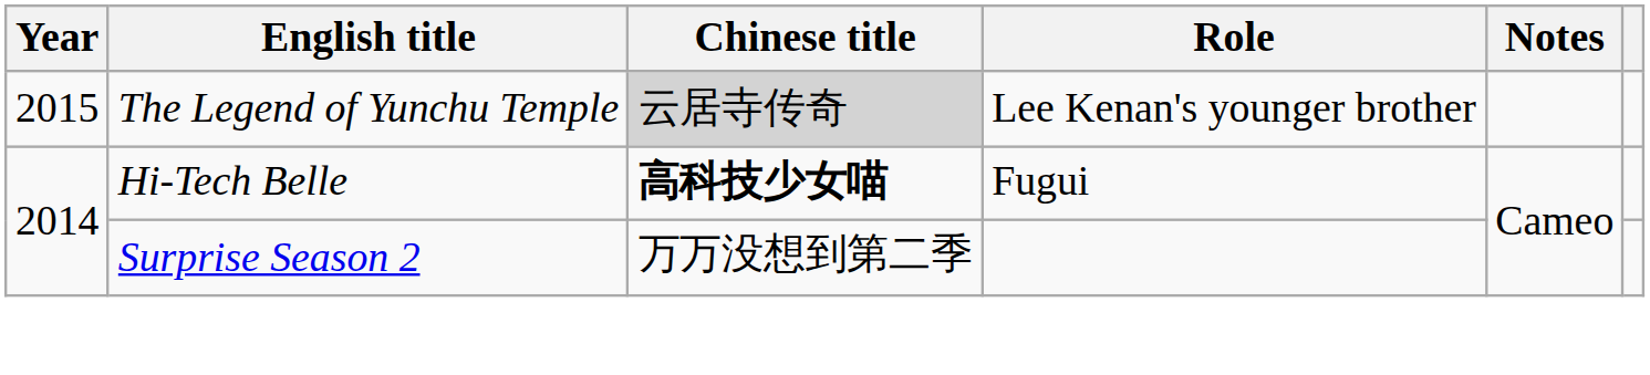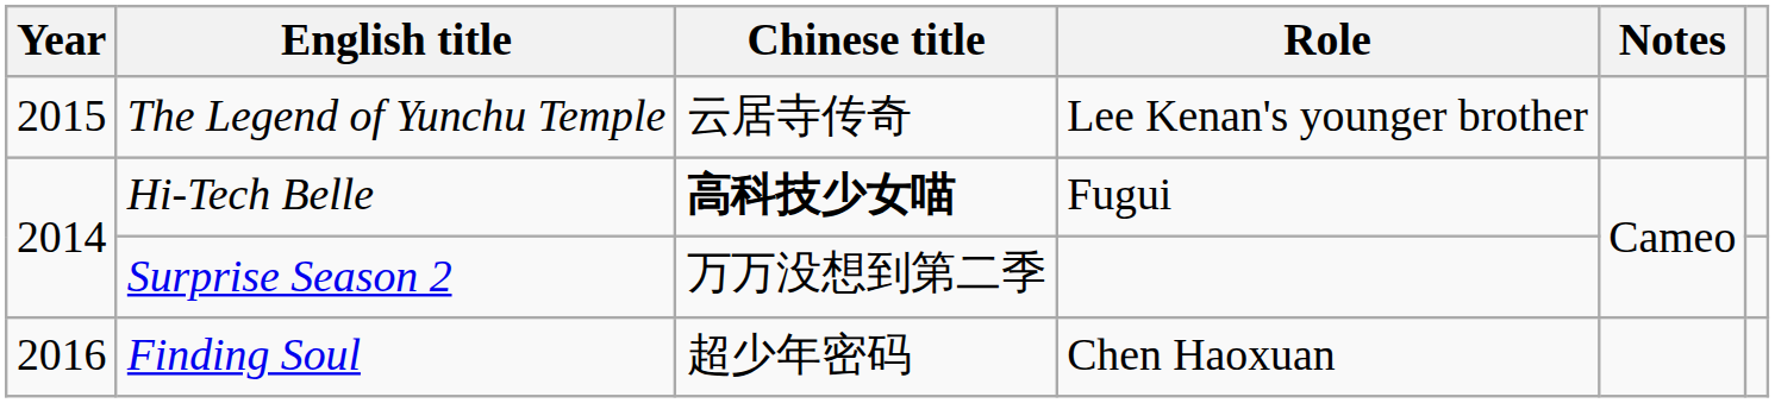The Legend of Yunchu Temple | Chinese title: lightgrey background -> no background
+ row: 2016 | Finding Soul | 超少年密码 | Chen Haoxuan
